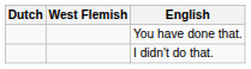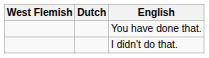columns swapped: Dutch <-> West Flemish
